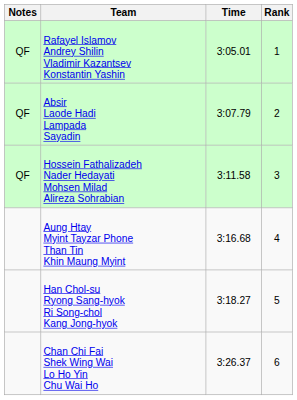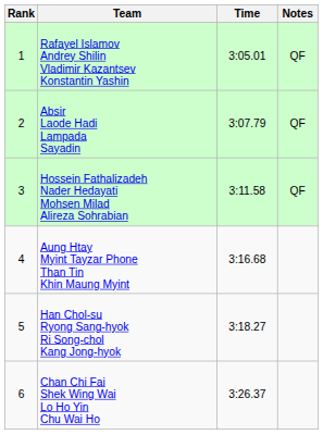columns swapped: Rank <-> Notes
